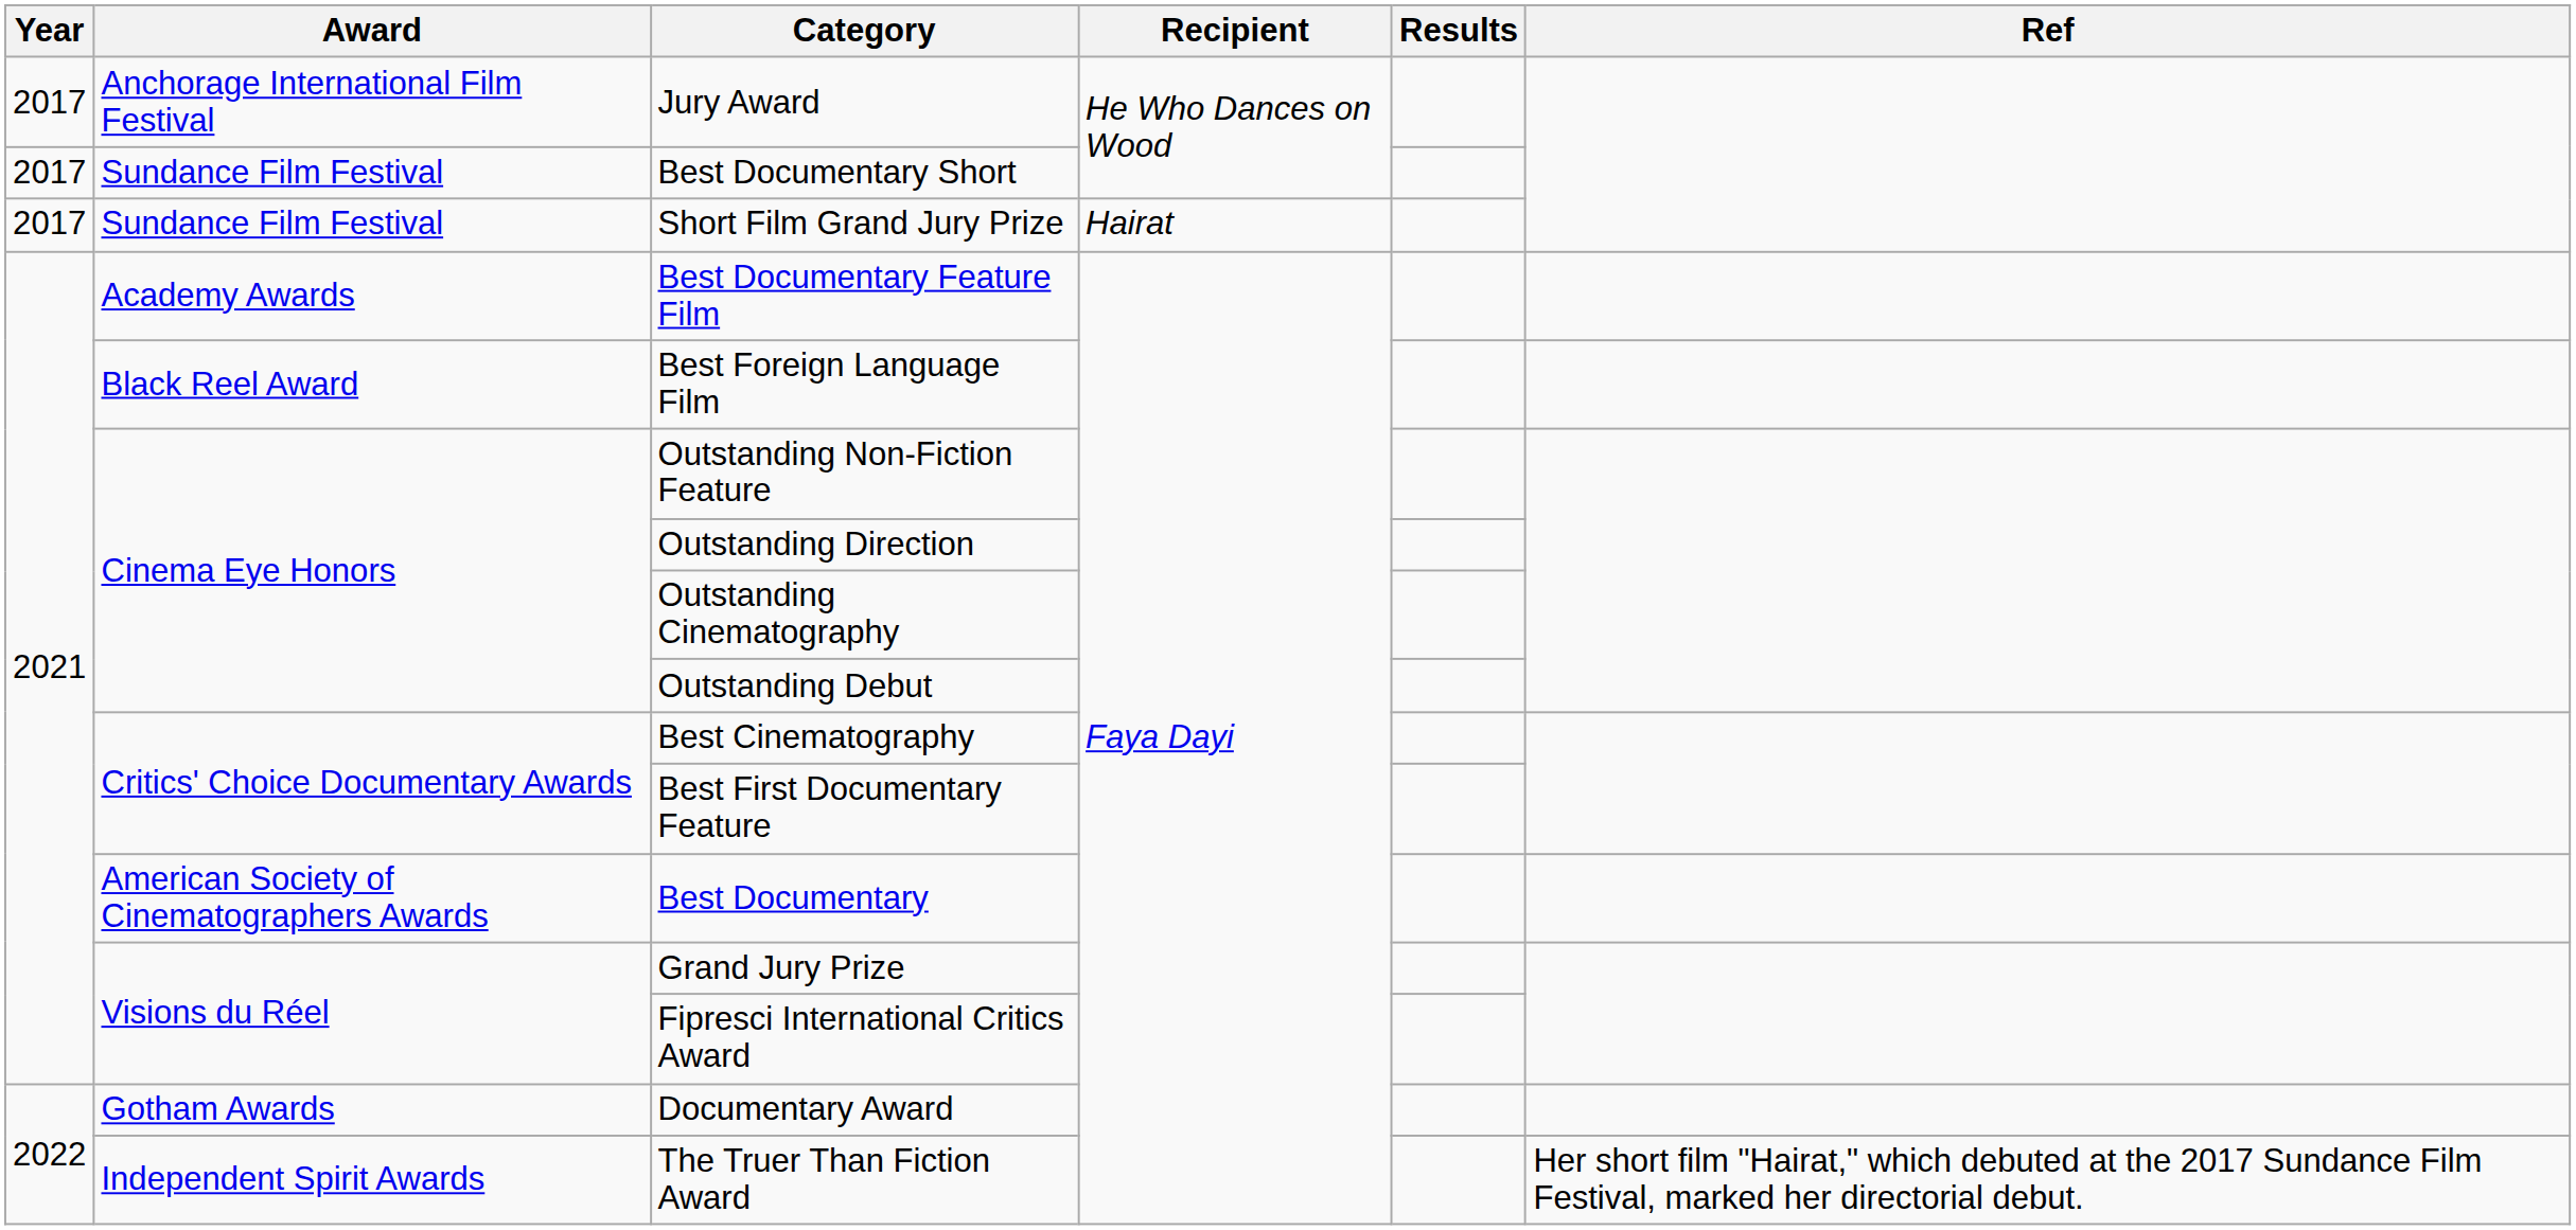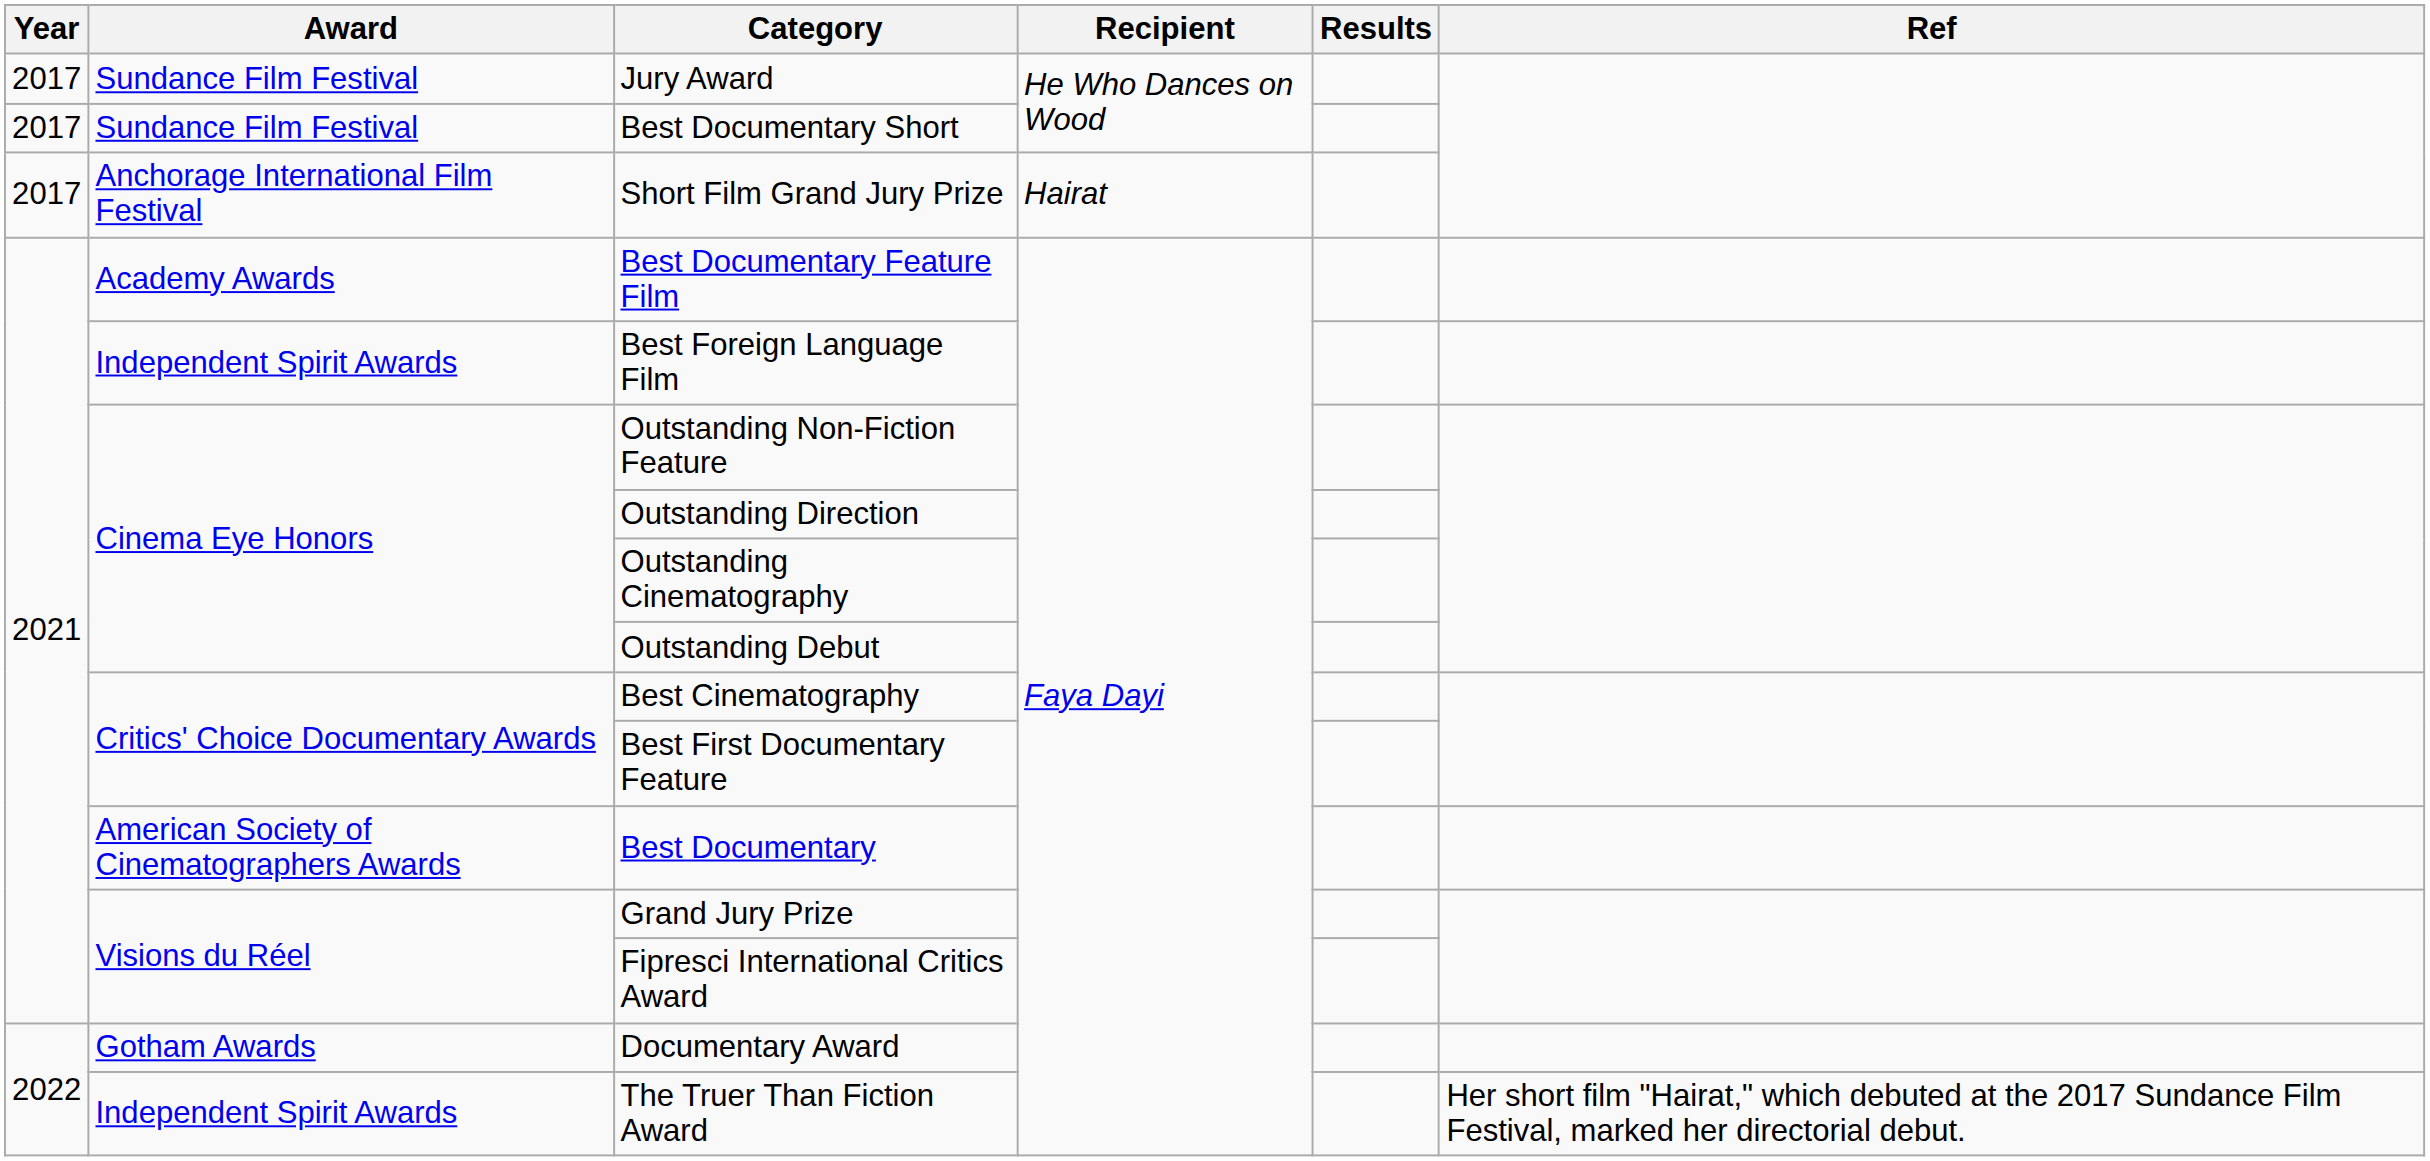Jury Award | Award: Anchorage International Film Festival -> Sundance Film Festival
Short Film Grand Jury Prize | Award: Sundance Film Festival -> Anchorage International Film Festival
Best Foreign Language Film | Award: Black Reel Award -> Independent Spirit Awards
